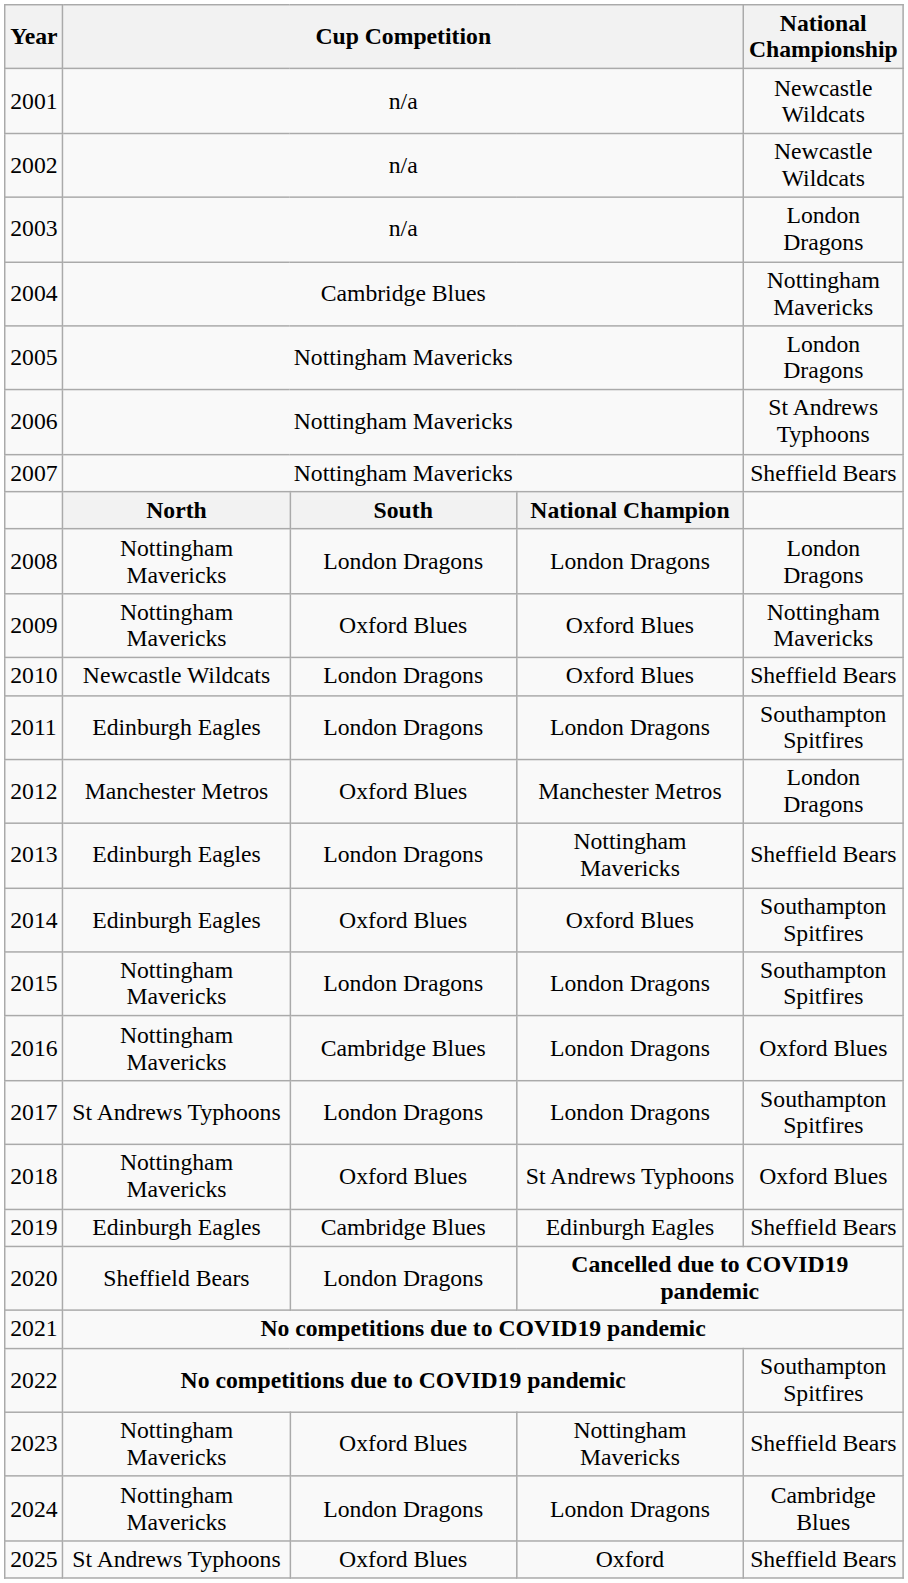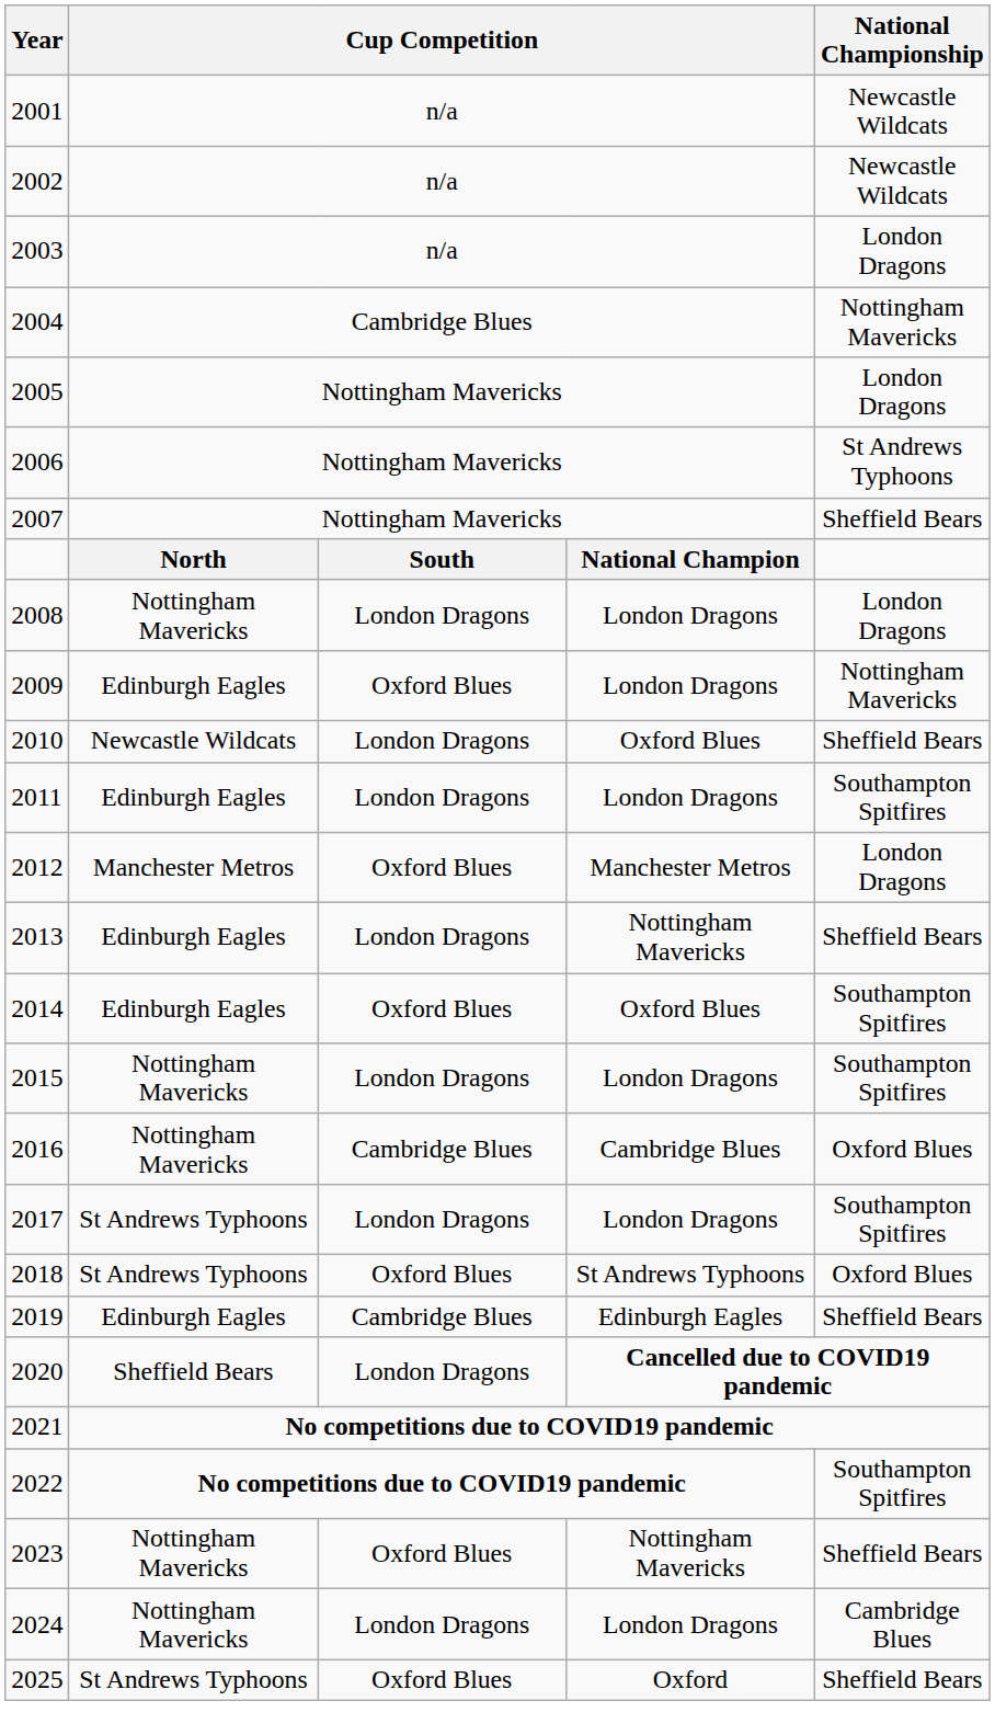2009 | column 2: Nottingham Mavericks -> Edinburgh Eagles
2009 | column 4: Oxford Blues -> London Dragons
2016 | column 4: London Dragons -> Cambridge Blues
2018 | column 2: Nottingham Mavericks -> St Andrews Typhoons
